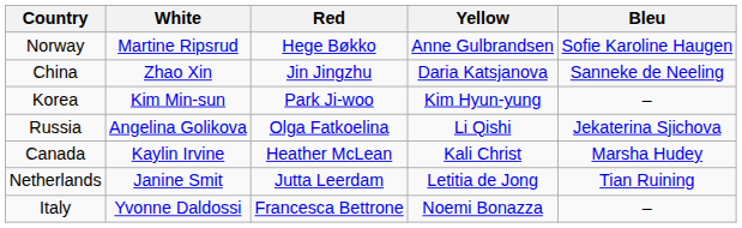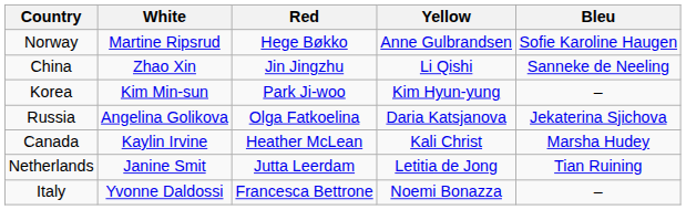China | Yellow: Daria Katsjanova -> Li Qishi
Russia | Yellow: Li Qishi -> Daria Katsjanova
